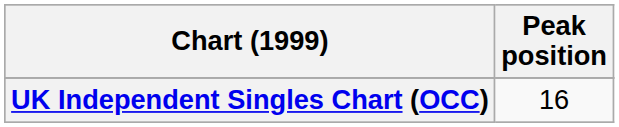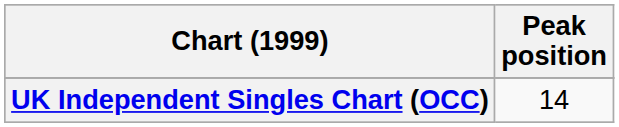UK Independent Singles Chart (OCC) | Peak position: 16 -> 14
